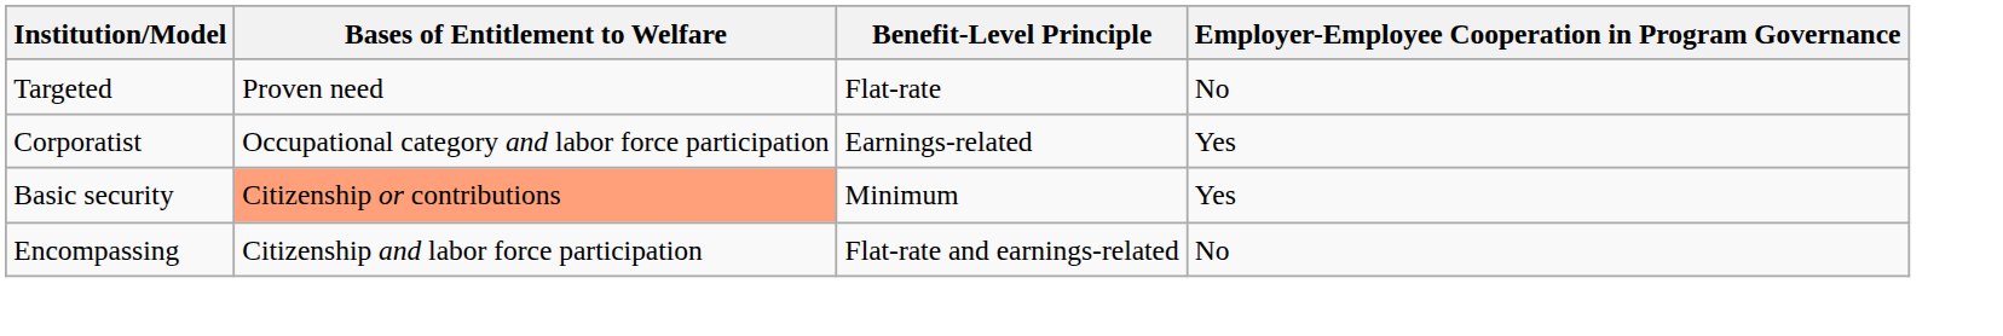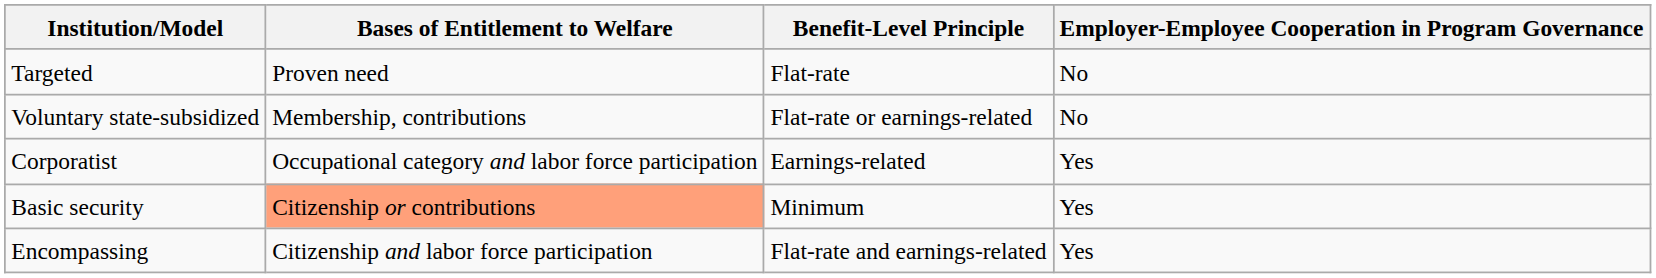+ row: Voluntary state-subsidized | Membership, contributions | Flat-rate or earnings-related | No
Encompassing | Employer-Employee Cooperation in Program Governance: No -> Yes
